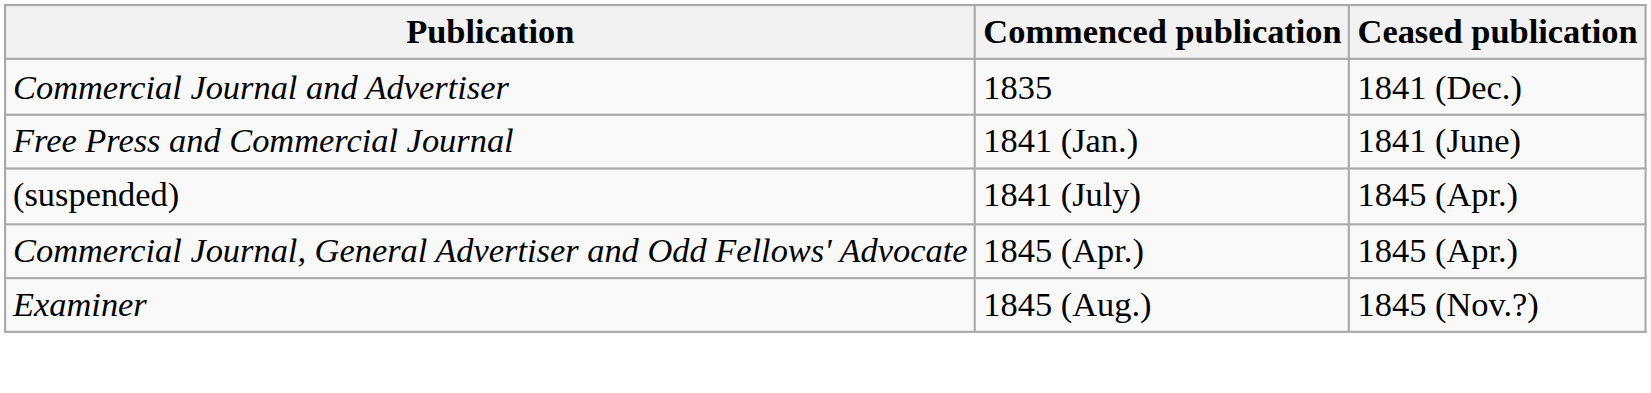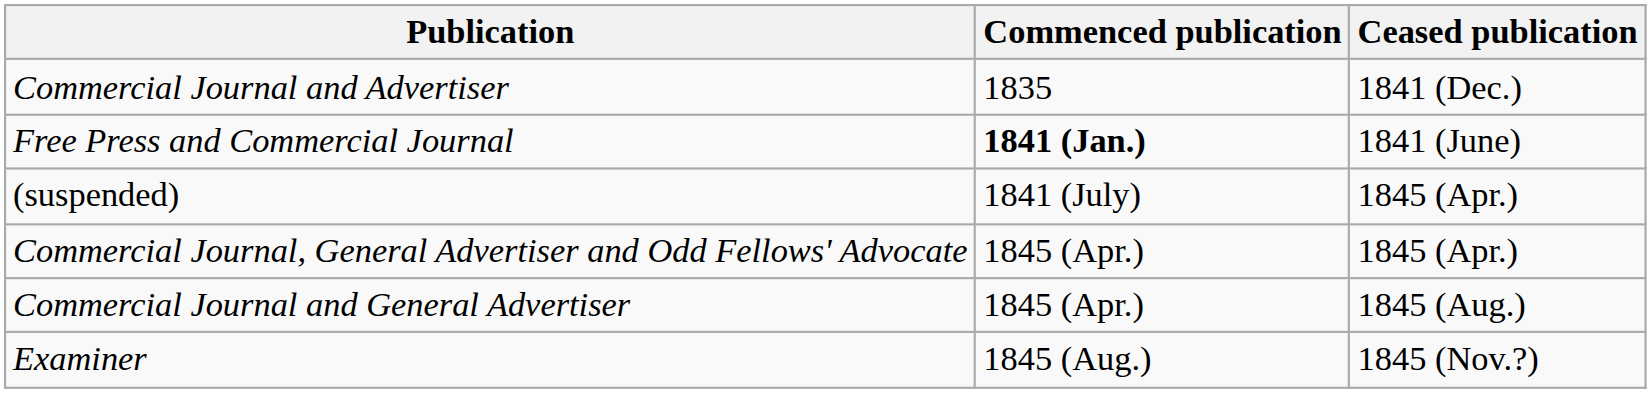Free Press and Commercial Journal | Commenced publication: normal -> bold
+ row: Commercial Journal and General Advertiser | 1845 (Apr.) | 1845 (Aug.)
